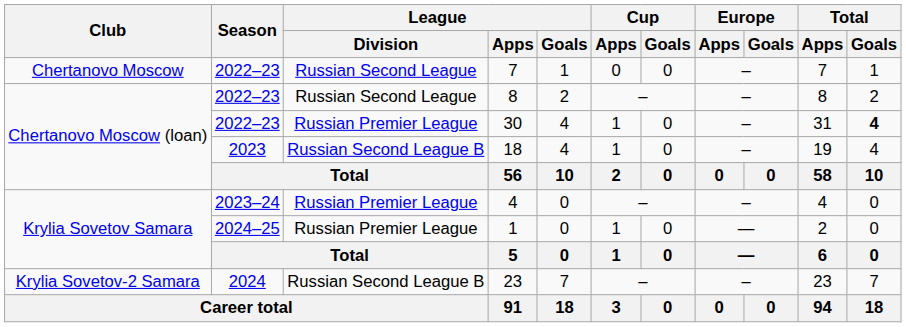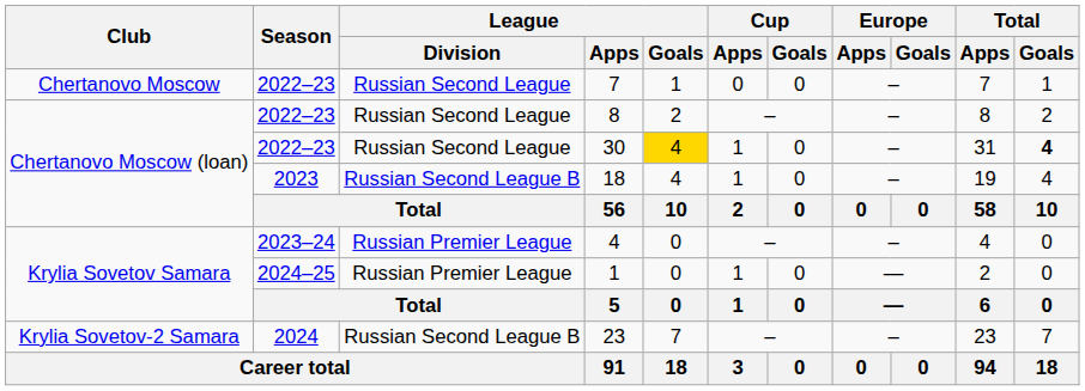30 | League / Division: Russian Premier League -> Russian Second League
30 | League / Goals: no background -> gold background
